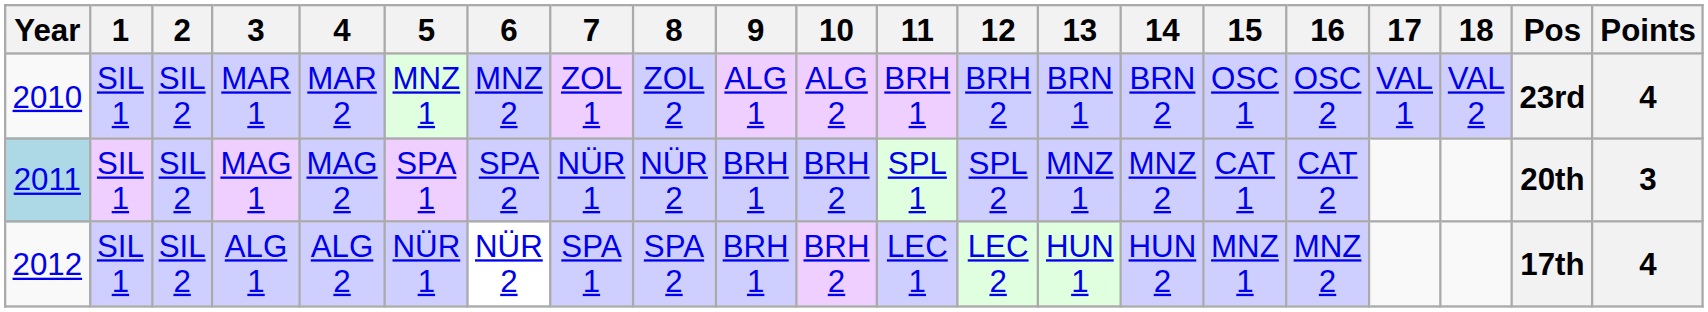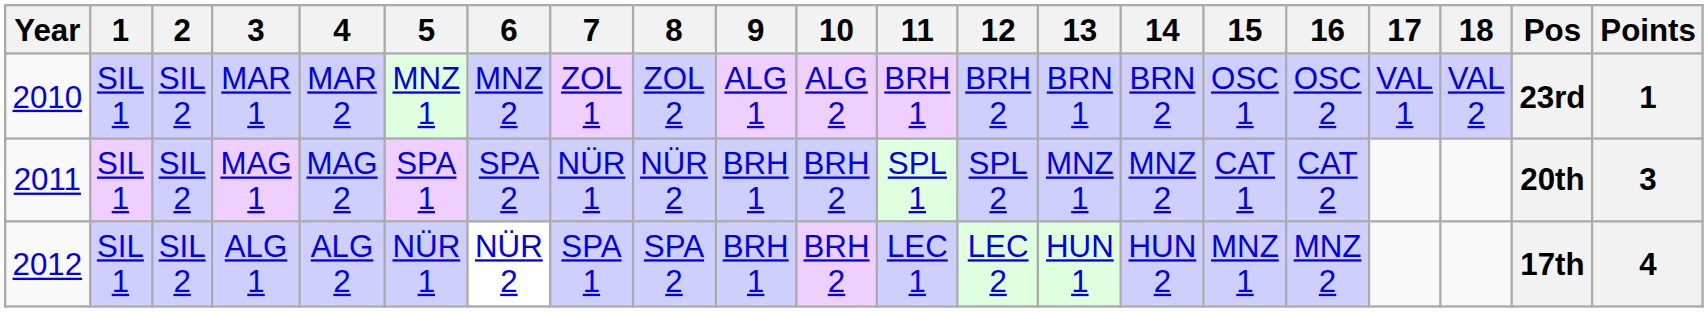MAR 1 | Points: 4 -> 1
MAG 1 | Year: lightblue background -> no background
